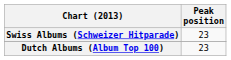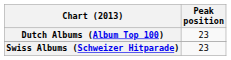rows swapped: Dutch Albums (Album Top 100) <-> Swiss Albums (Schweizer Hitparade)
